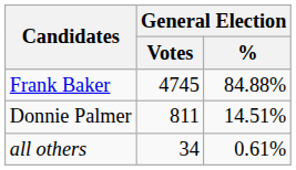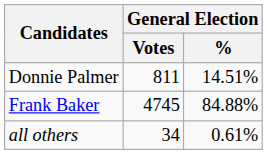rows swapped: Frank Baker <-> Donnie Palmer
